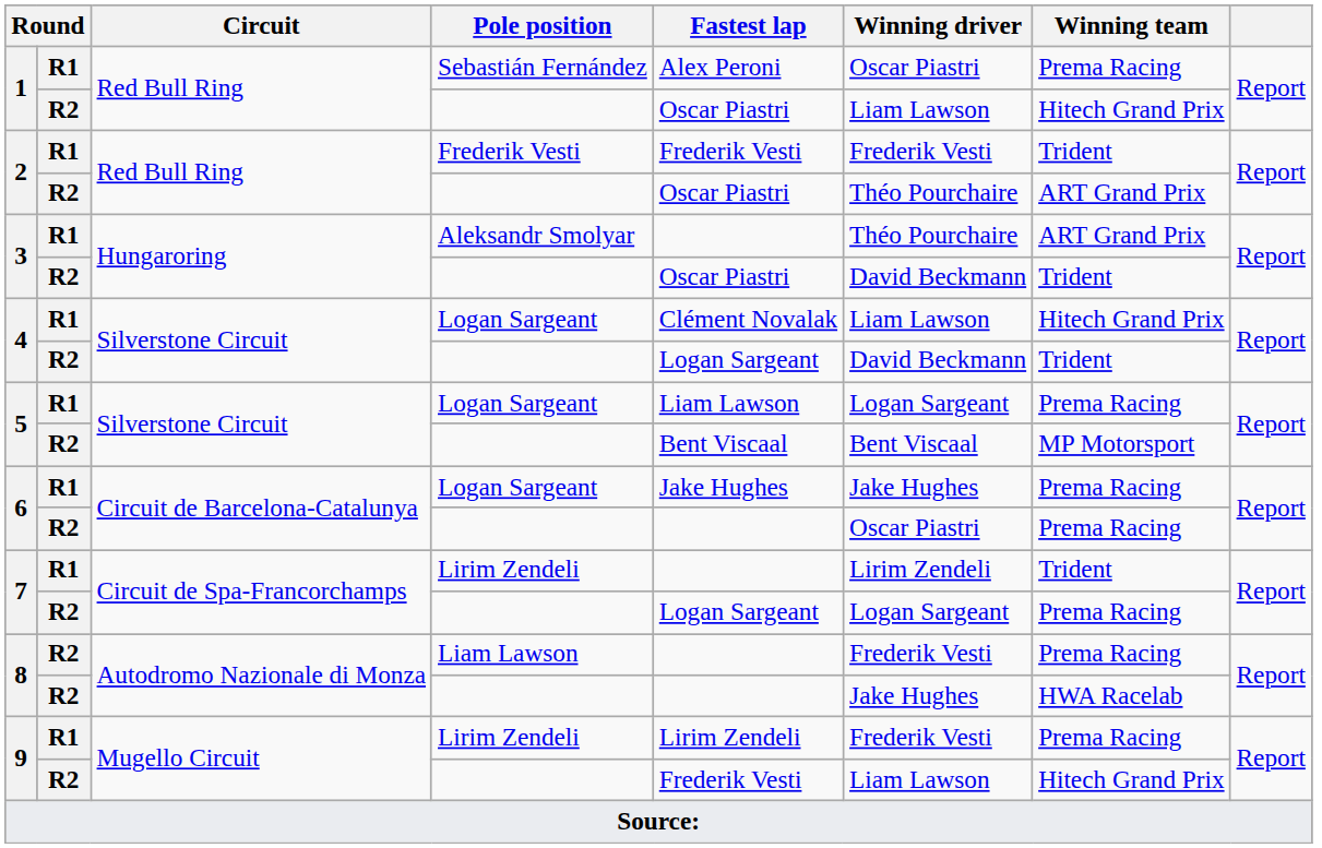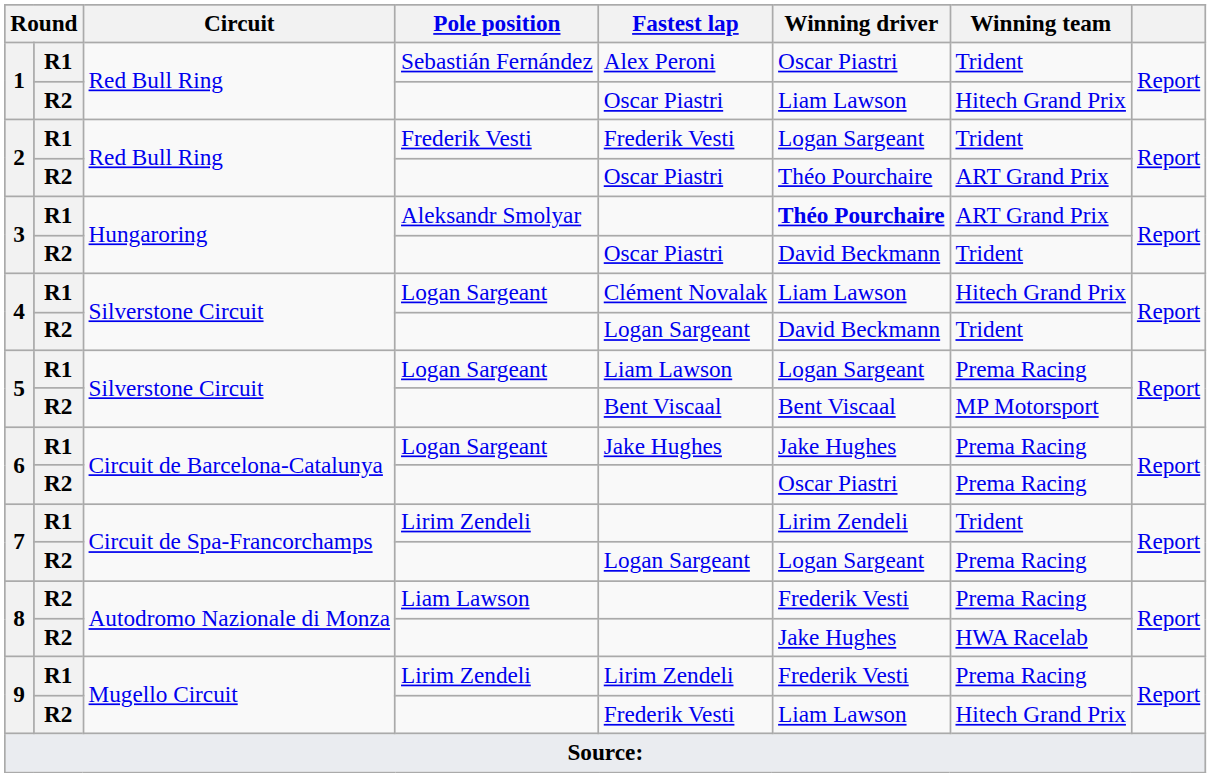1 / Sebastián Fernández | Winning team: Prema Racing -> Trident
2 / Frederik Vesti | Winning driver: Frederik Vesti -> Logan Sargeant
3 / Aleksandr Smolyar | Winning driver: normal -> bold
